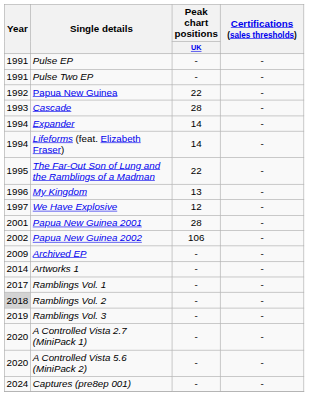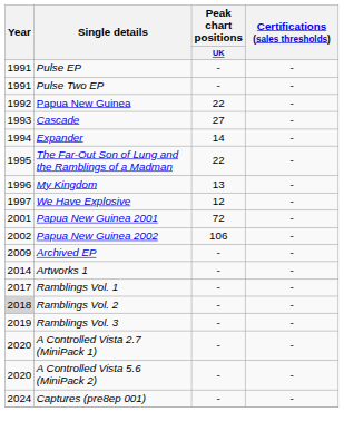Cascade | Peak chart positions / UK: 28 -> 27
- row: 1994 | Lifeforms (feat. Elizabeth Fraser) | 14 | -
Papua New Guinea 2001 | Peak chart positions / UK: 28 -> 72
